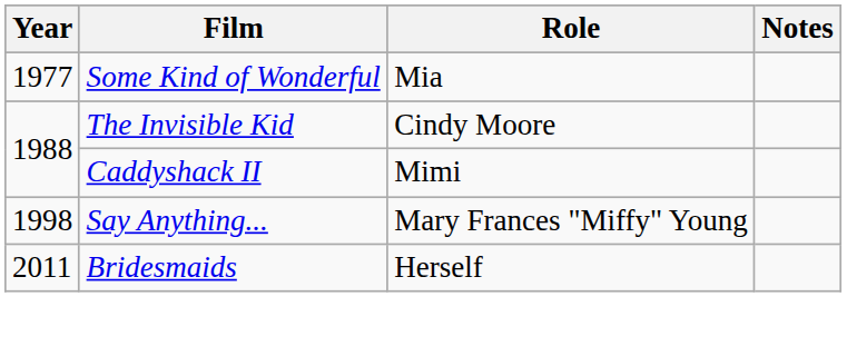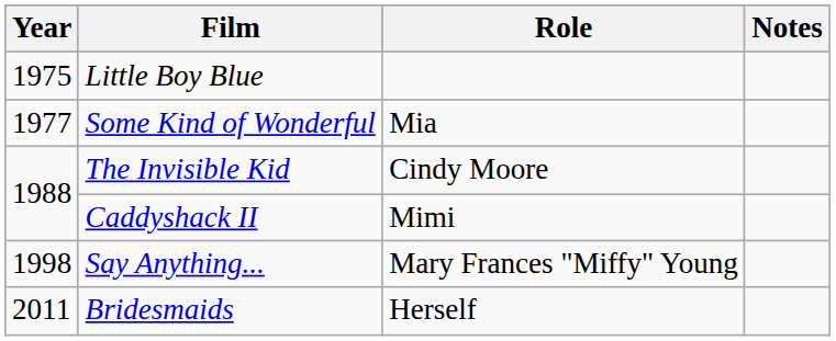+ row: 1975 | Little Boy Blue
